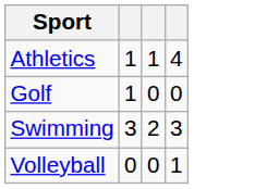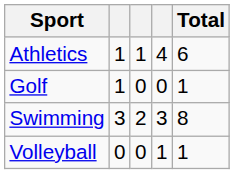+ column: Total | 6 | 1 | 8 | 1
